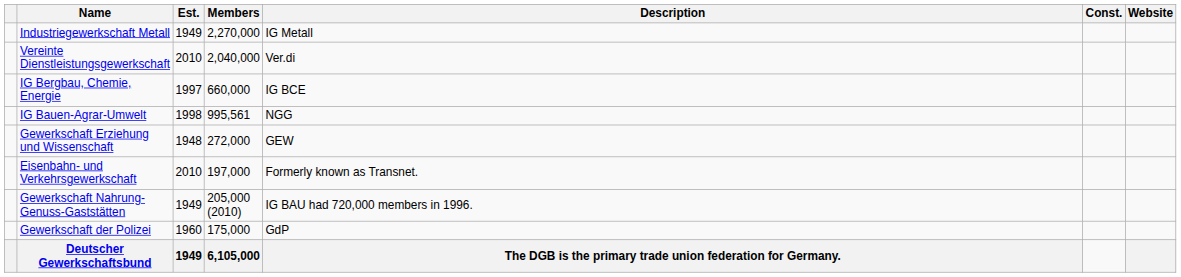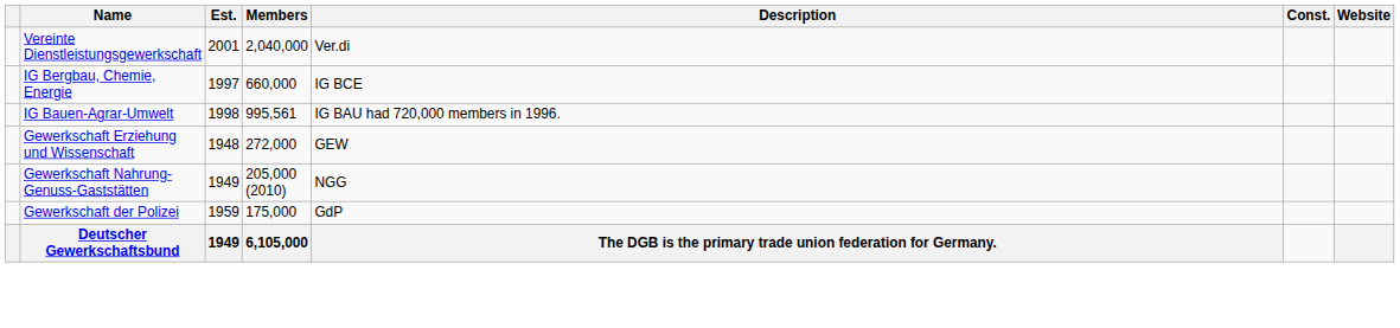- row: Industriegewerkschaft Metall | 1949 | 2,270,000 | IG Metall
Vereinte Dienstleistungsgewerkschaft | Est.: 2010 -> 2001
IG Bauen-Agrar-Umwelt | Description: NGG -> IG BAU had 720,000 members in 1996.
- row: Eisenbahn- und Verkehrsgewerkschaft | 2010 | 197,000 | Formerly known as Transnet.
Gewerkschaft Nahrung-Genuss-Gaststätten | Description: IG BAU had 720,000 members in 1996. -> NGG
Gewerkschaft der Polizei | Est.: 1960 -> 1959
